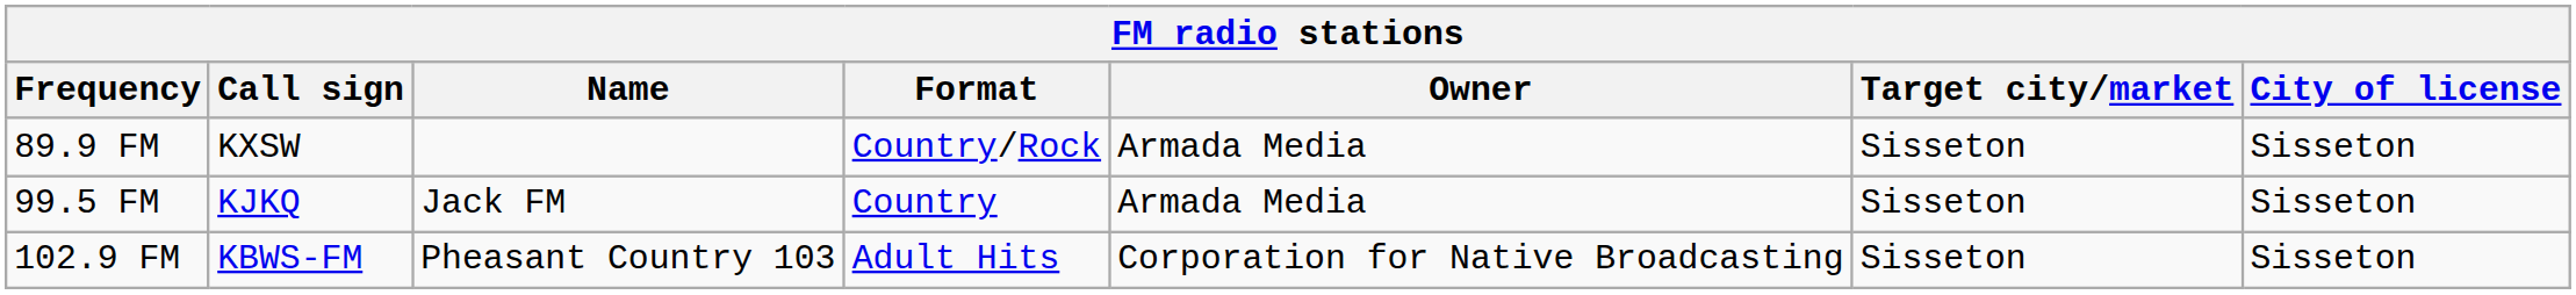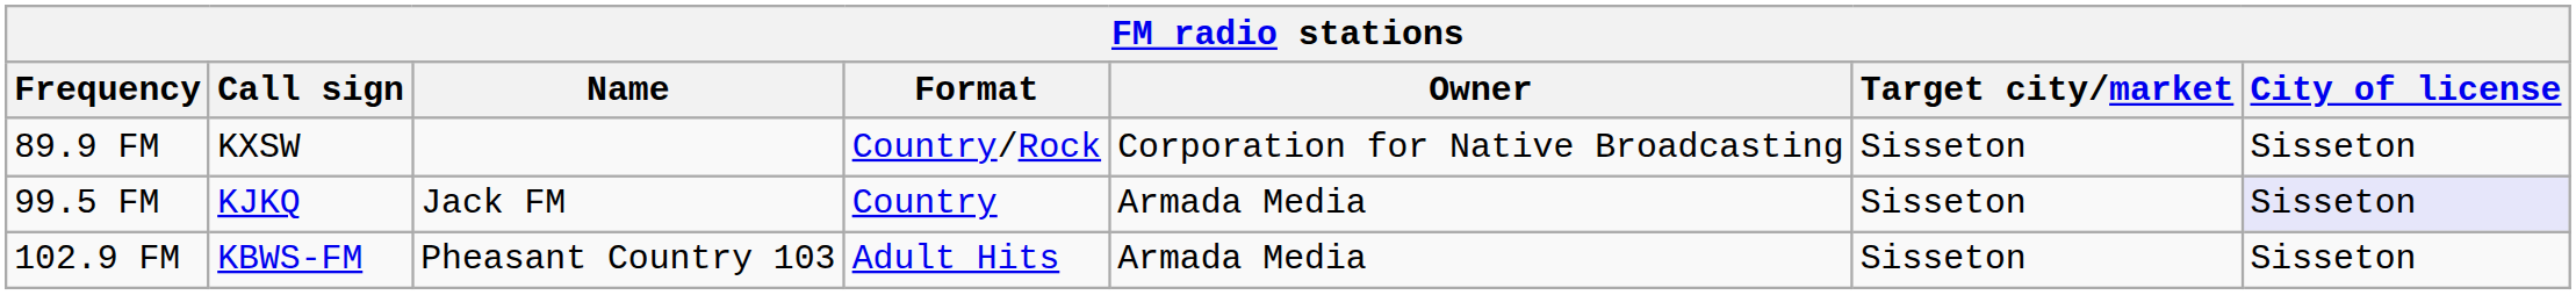89.9 FM | Owner: Armada Media -> Corporation for Native Broadcasting
99.5 FM | City of license: no background -> lavender background
102.9 FM | Owner: Corporation for Native Broadcasting -> Armada Media
